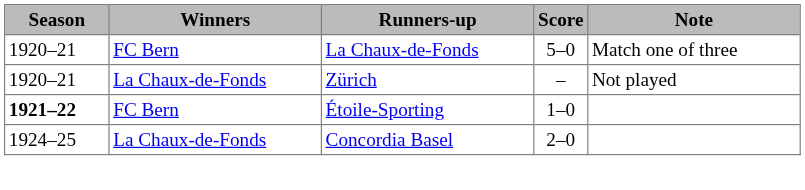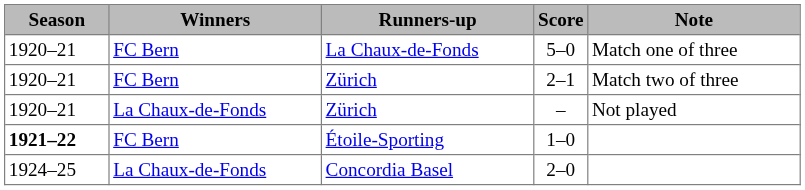+ row: 1920–21 | FC Bern | Zürich | 2–1 | Match two of three
